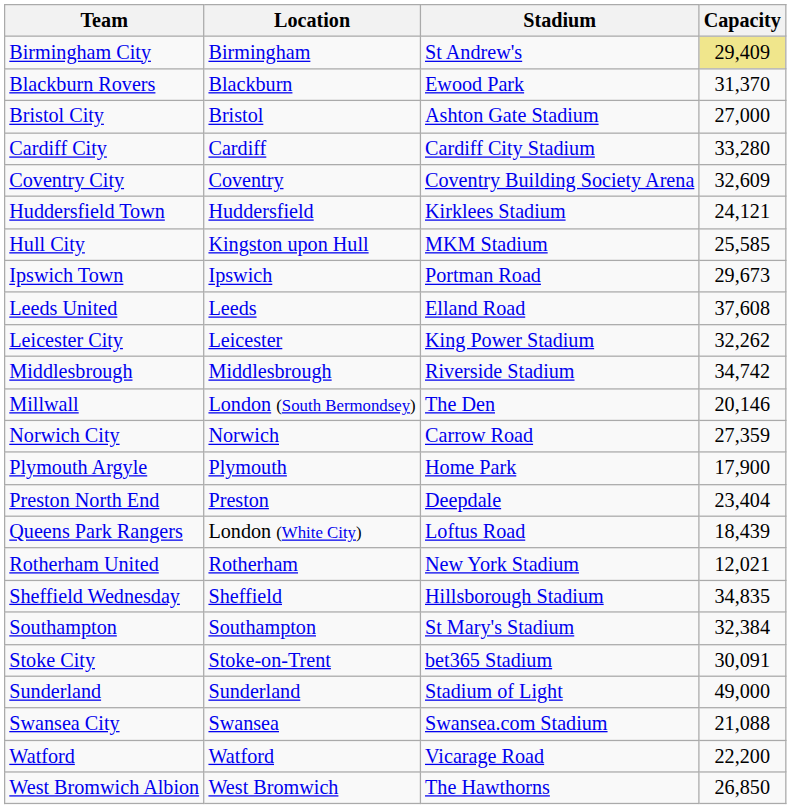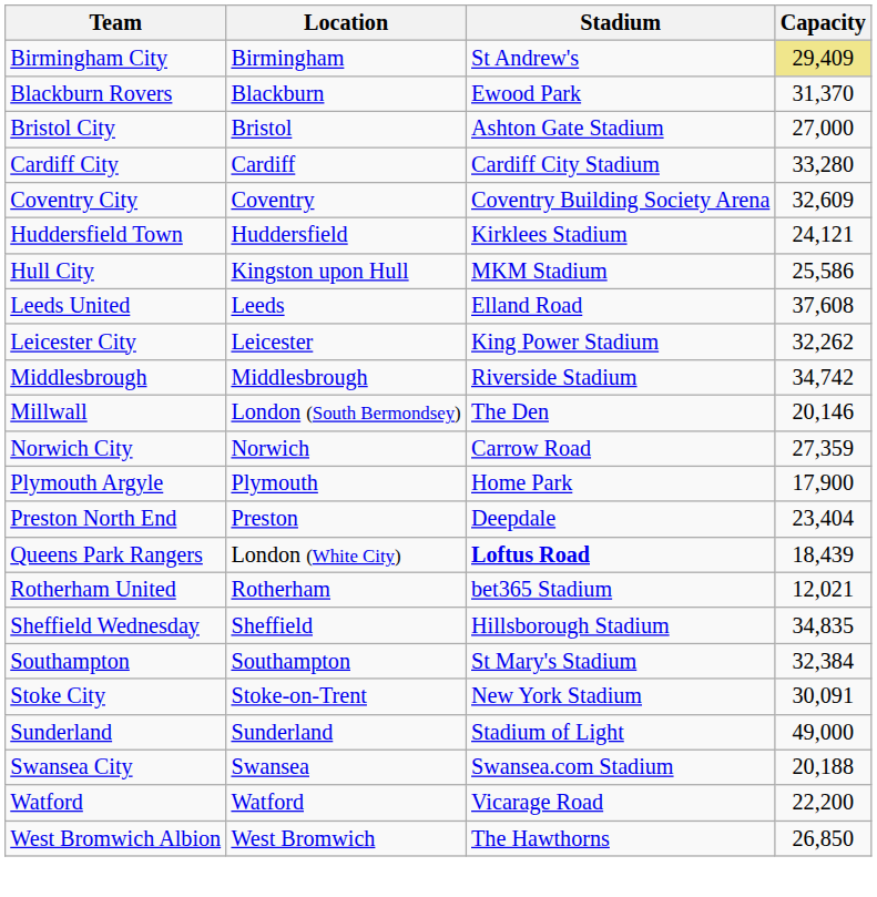Hull City | Capacity: 25,585 -> 25,586
- row: Ipswich Town | Ipswich | Portman Road | 29,673
Queens Park Rangers | Stadium: normal -> bold
Rotherham United | Stadium: New York Stadium -> bet365 Stadium
Stoke City | Stadium: bet365 Stadium -> New York Stadium
Swansea City | Capacity: 21,088 -> 20,188
